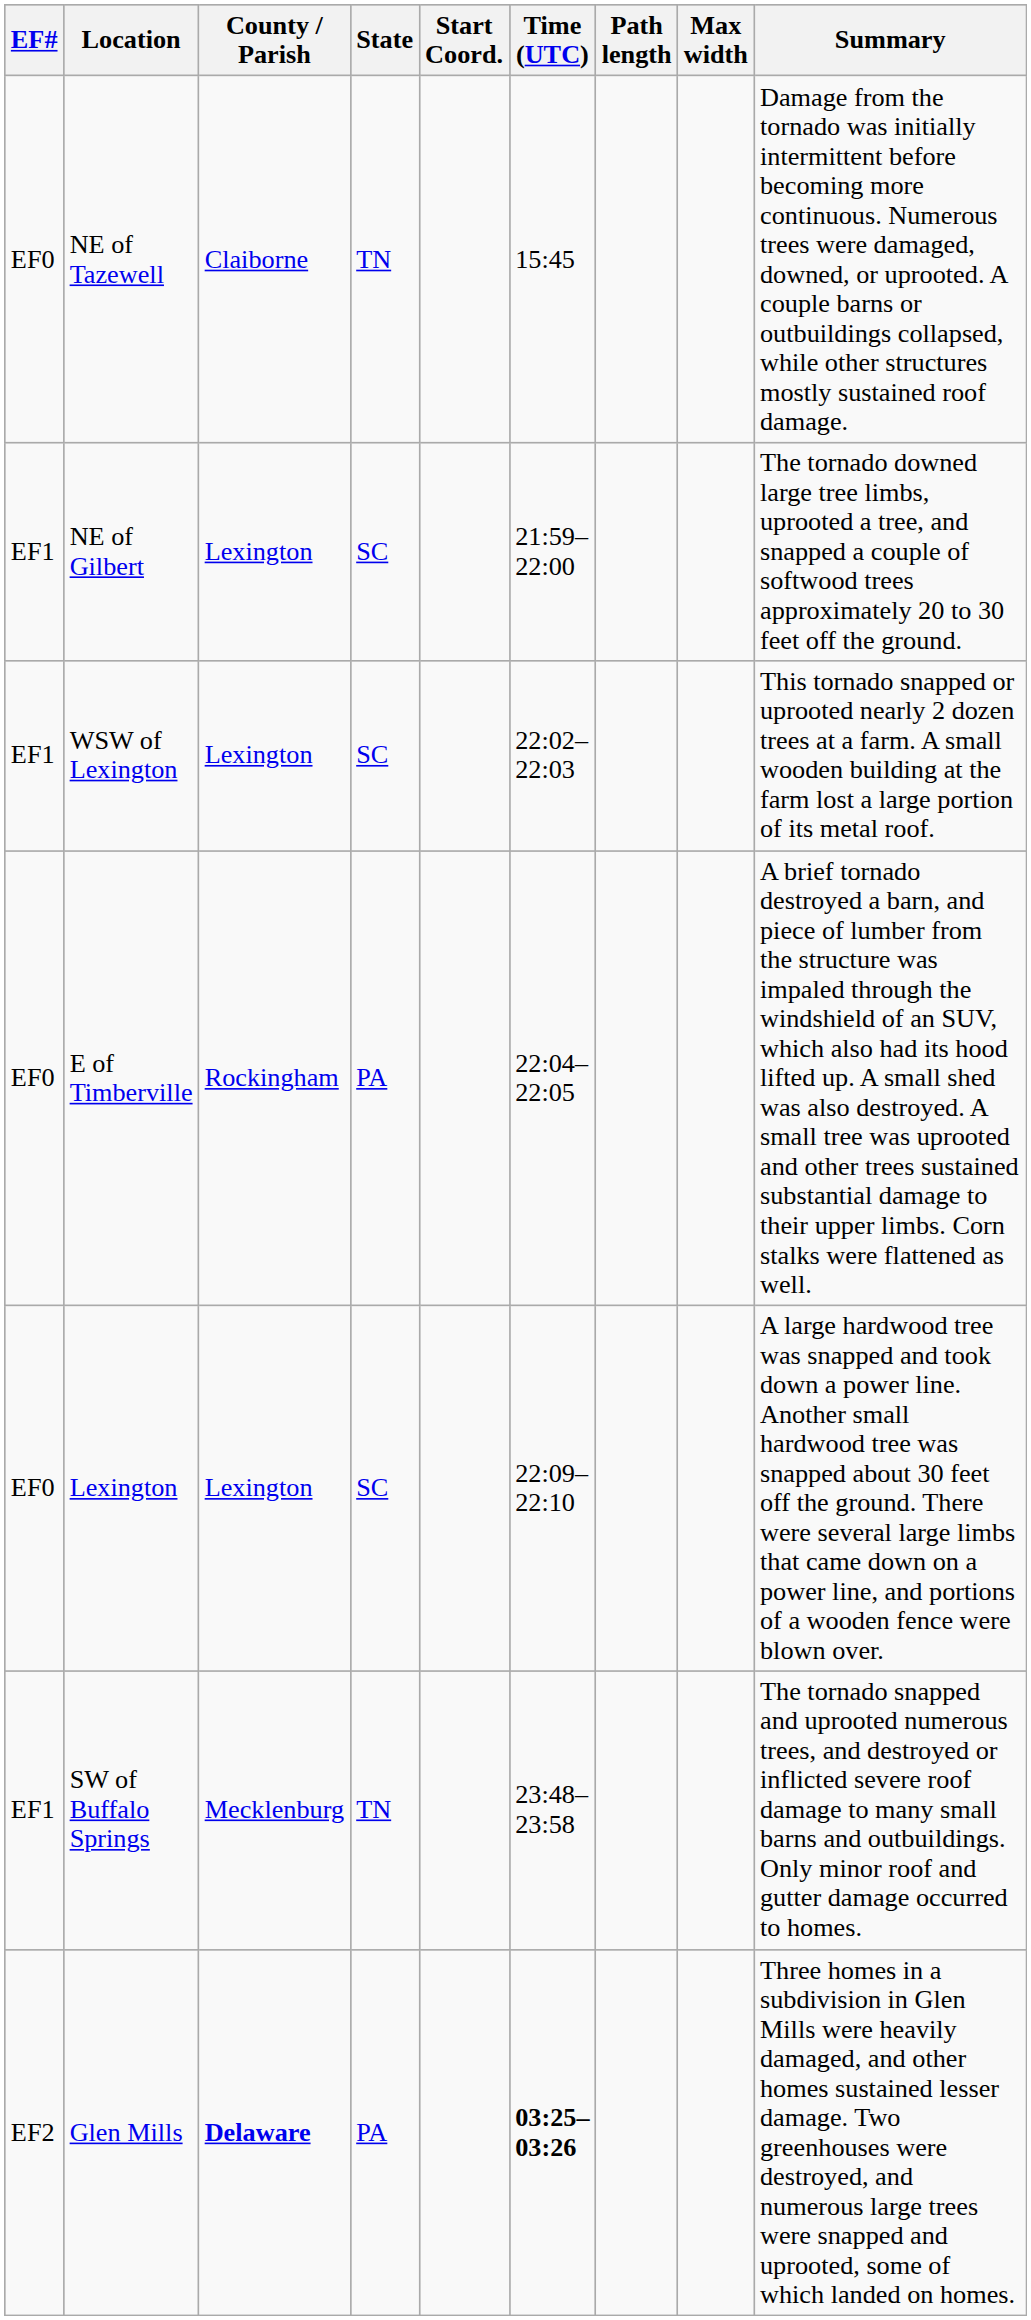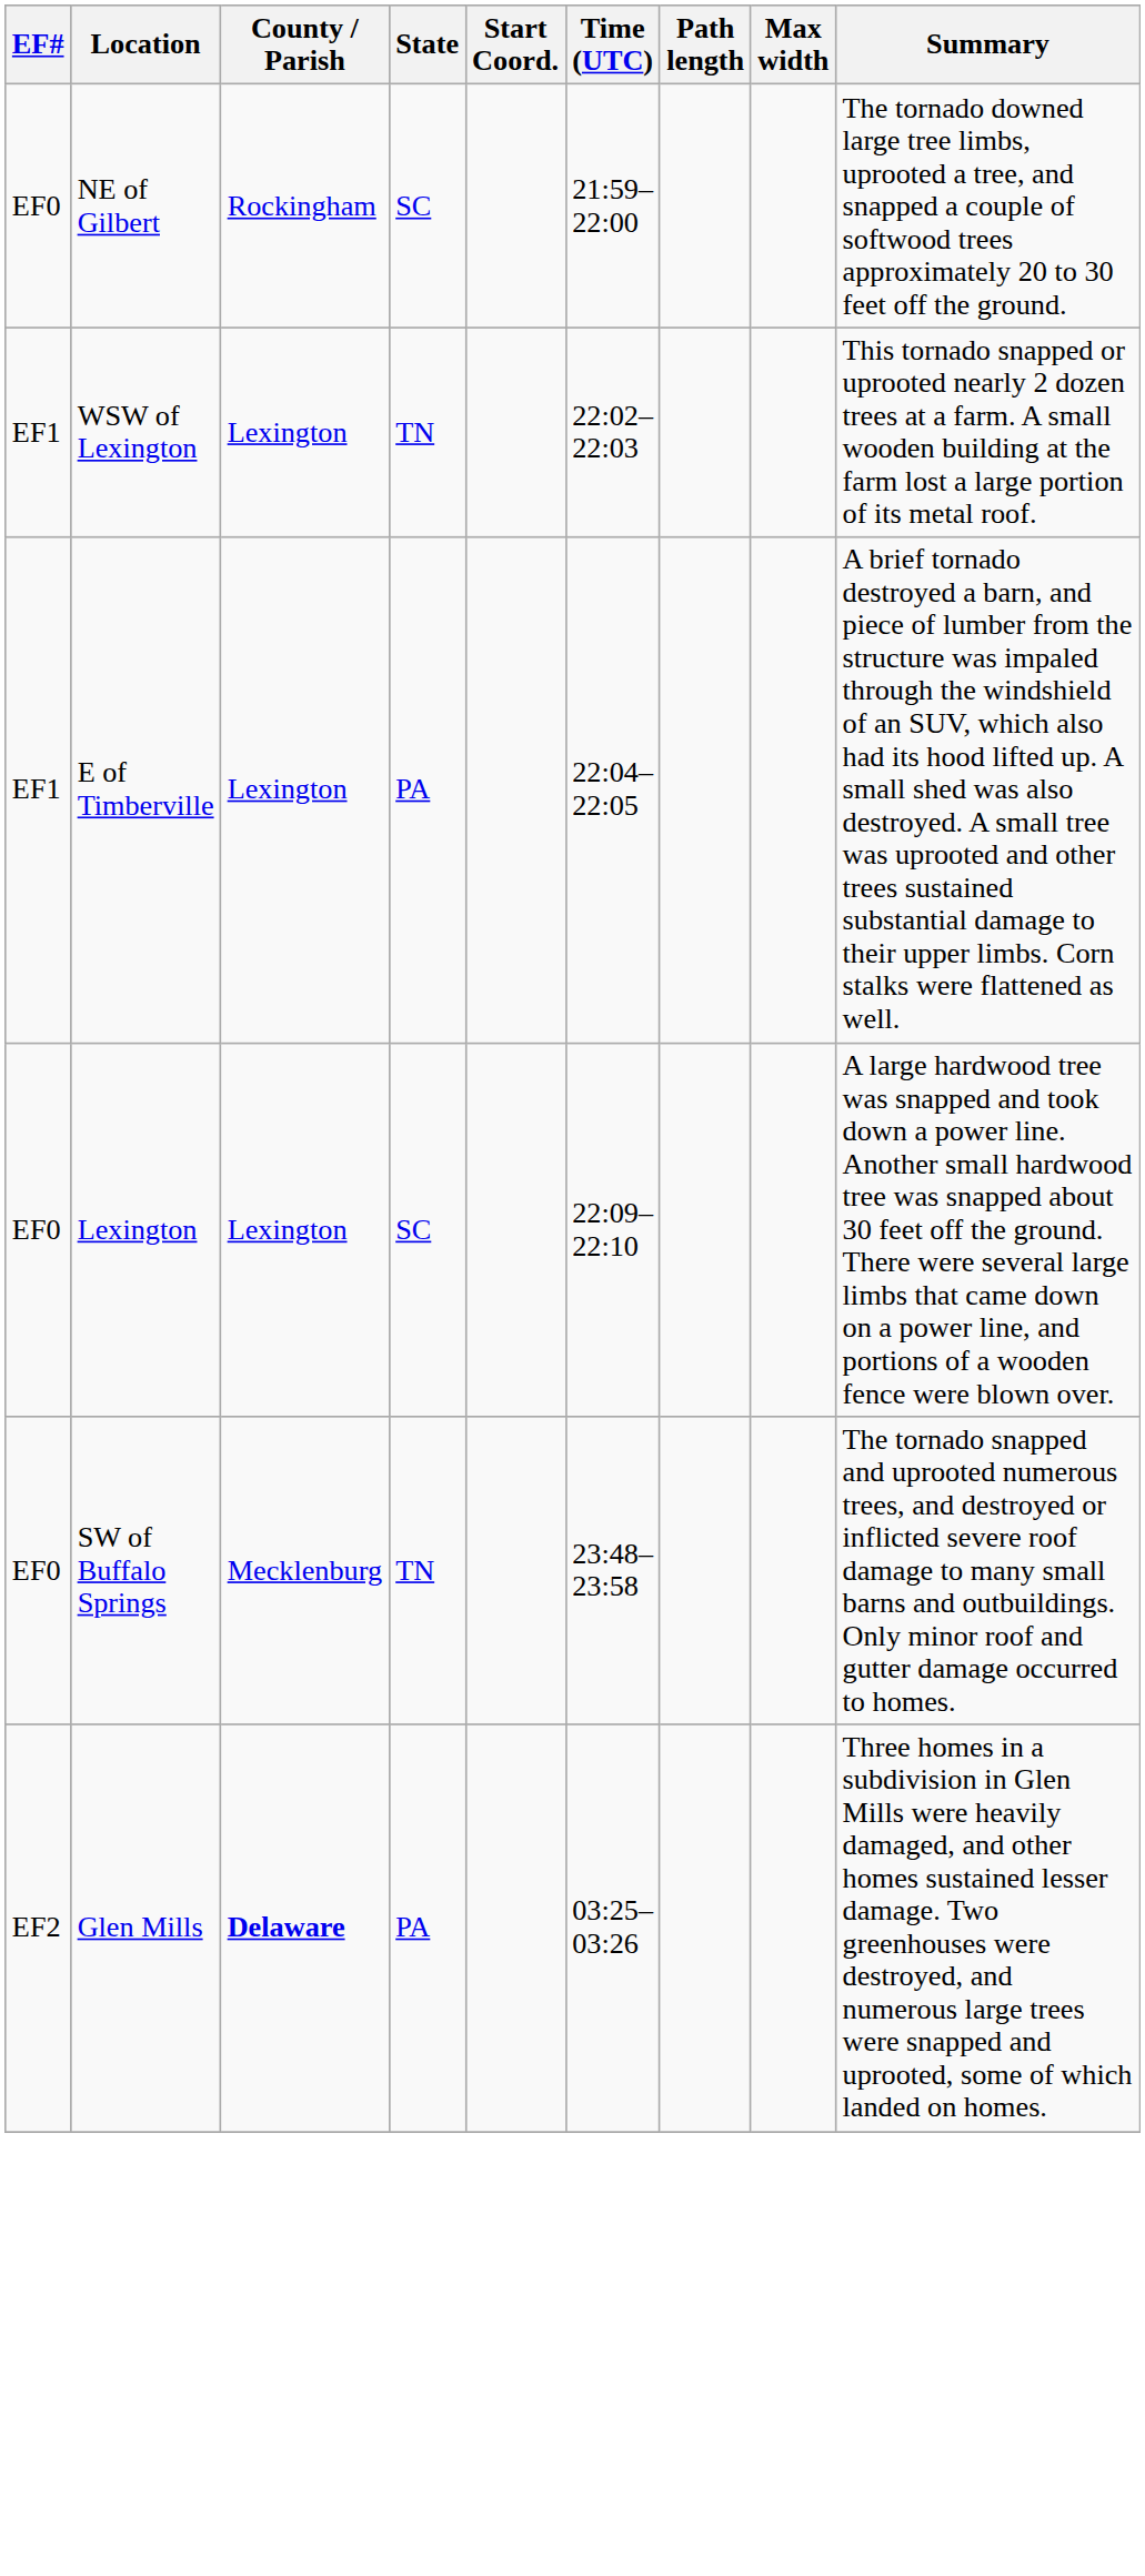- row: EF0 | NE of Tazewell | Claiborne | TN | 15:45 | Damage from the tornado was initially intermittent before becoming more continuous. Numerous trees were damaged, downed, or uprooted. A couple barns or outbuildings collapsed, while other structures mostly sustained roof damage.
NE of Gilbert | EF#: EF1 -> EF0
NE of Gilbert | County / Parish: Lexington -> Rockingham
WSW of Lexington | State: SC -> TN
E of Timberville | EF#: EF0 -> EF1
E of Timberville | County / Parish: Rockingham -> Lexington
SW of Buffalo Springs | EF#: EF1 -> EF0
Glen Mills | Time (UTC): bold -> normal
